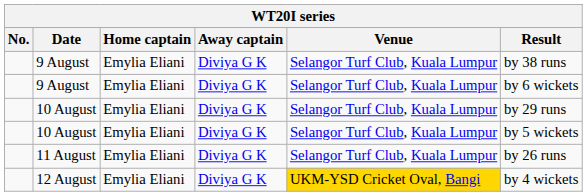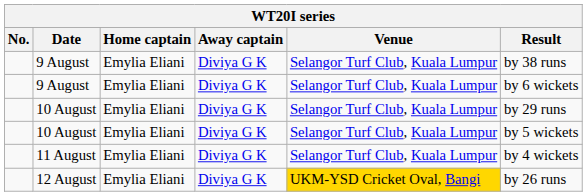11 August | Result: by 26 runs -> by 4 wickets
12 August | Result: by 4 wickets -> by 26 runs
